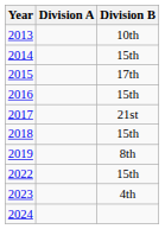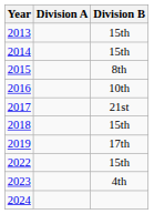2013 | Division B: 10th -> 15th
2015 | Division B: 17th -> 8th
2016 | Division B: 15th -> 10th
2019 | Division B: 8th -> 17th
